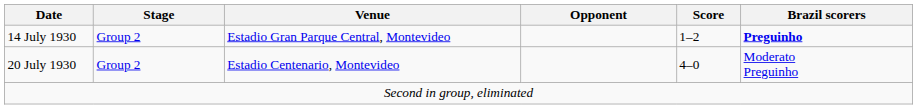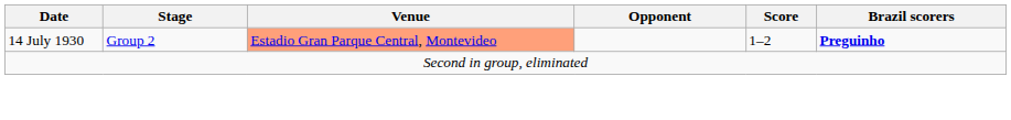14 July 1930 | Venue: no background -> lightsalmon background
- row: 20 July 1930 | Group 2 | Estadio Centenario, Montevideo | 4–0 | Moderato Preguinho
